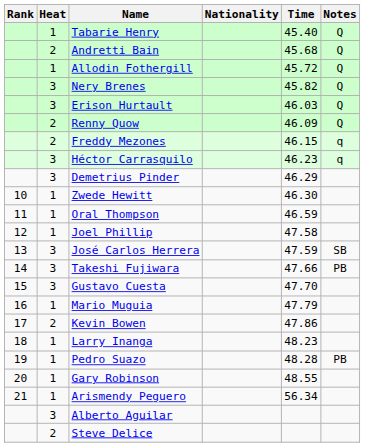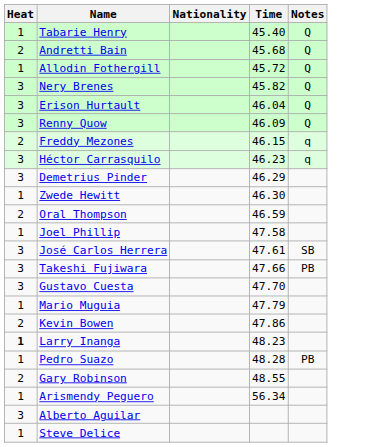- column: Rank | 10 | 11 | 12 | 13 | 14 | 15 | 16 | 17 | 18 | 19 | 20 | 21
Erison Hurtault | Time: 46.03 -> 46.04
Renny Quow | Heat: 2 -> 3
Oral Thompson | Heat: 1 -> 2
José Carlos Herrera | Time: 47.59 -> 47.61
Larry Inanga | Heat: normal -> bold
Gary Robinson | Heat: 1 -> 2
Steve Delice | Heat: 2 -> 1
